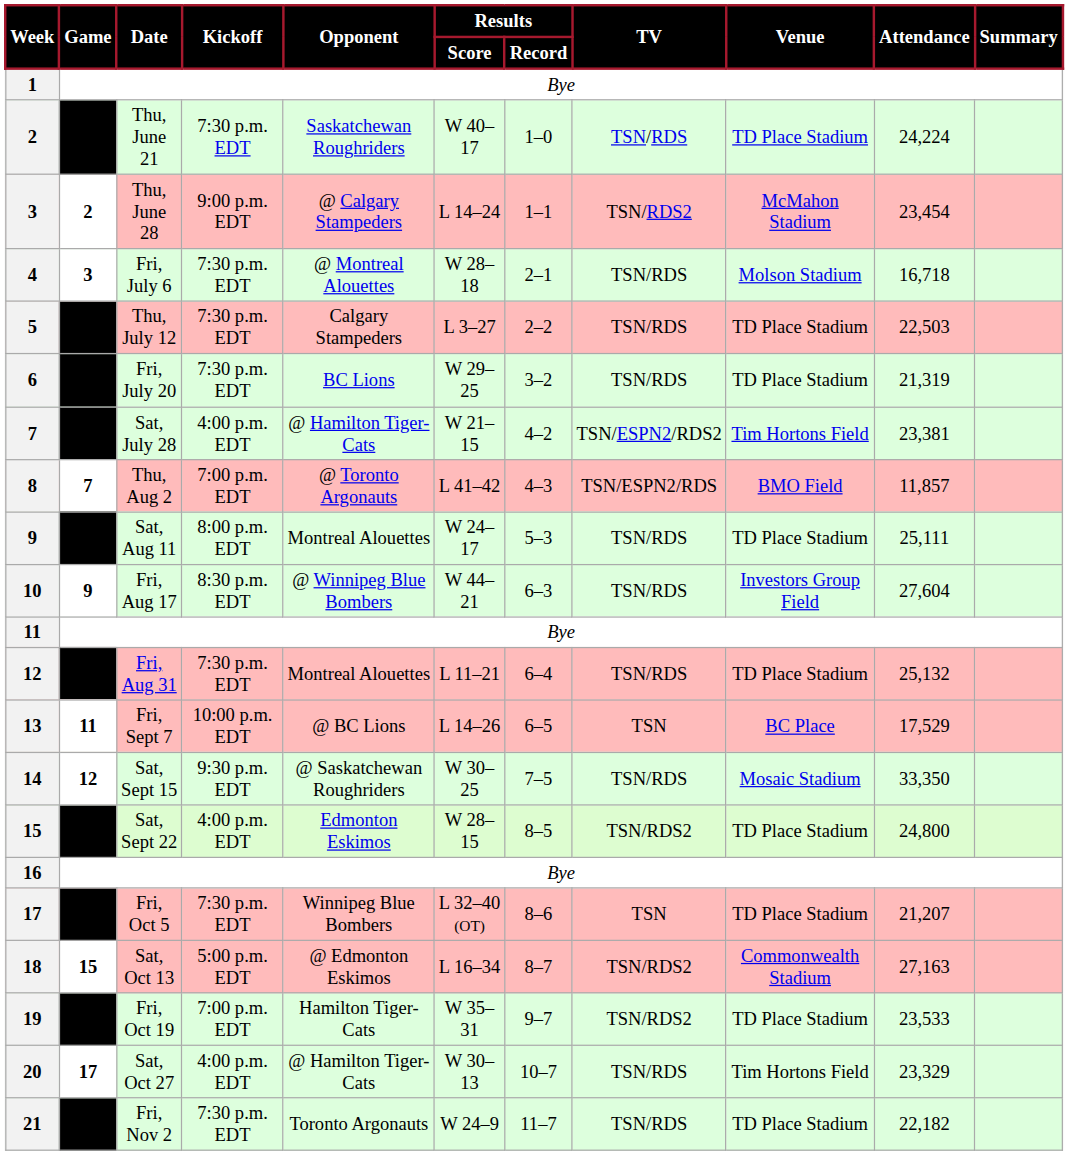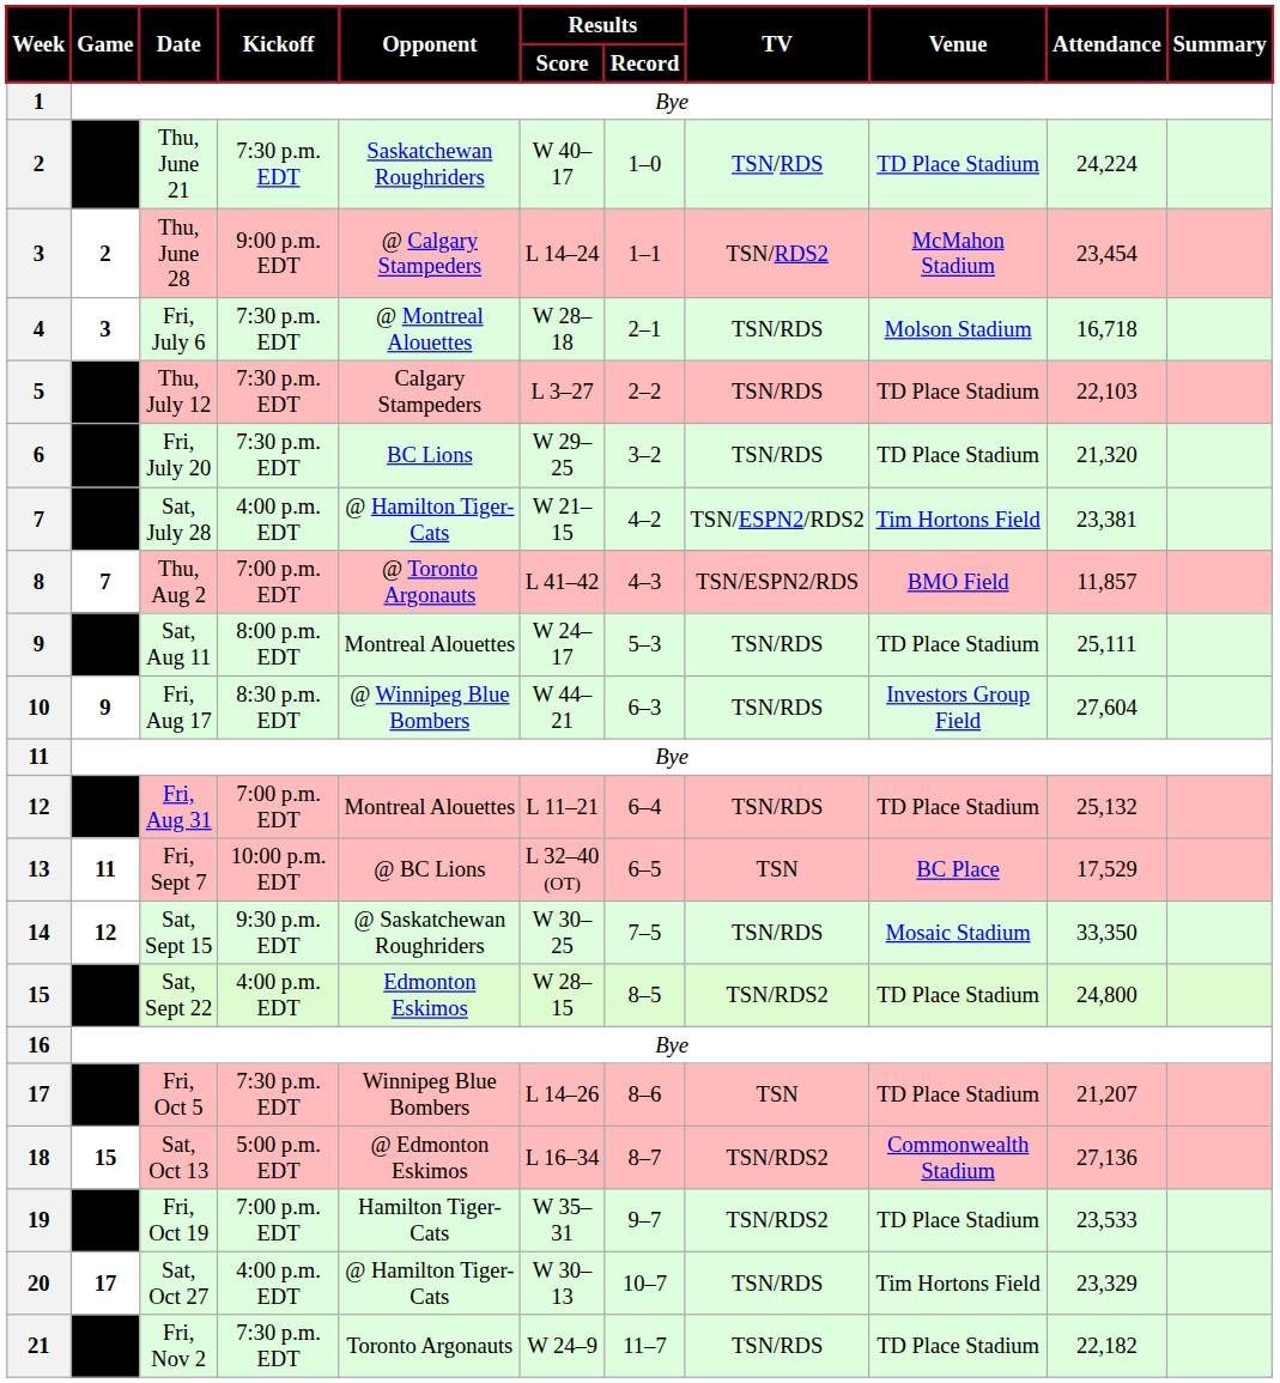Thu, July 12 | Attendance: 22,503 -> 22,103
Fri, July 20 | Attendance: 21,319 -> 21,320
Fri, Aug 31 | Kickoff: 7:30 p.m. EDT -> 7:00 p.m. EDT
Fri, Sept 7 | Results / Score: L 14–26 -> L 32–40 (OT)
Fri, Oct 5 | Results / Score: L 32–40 (OT) -> L 14–26
Sat, Oct 13 | Attendance: 27,163 -> 27,136
